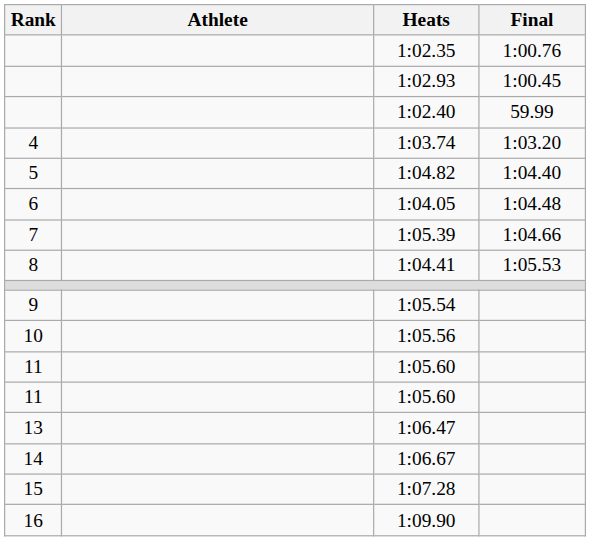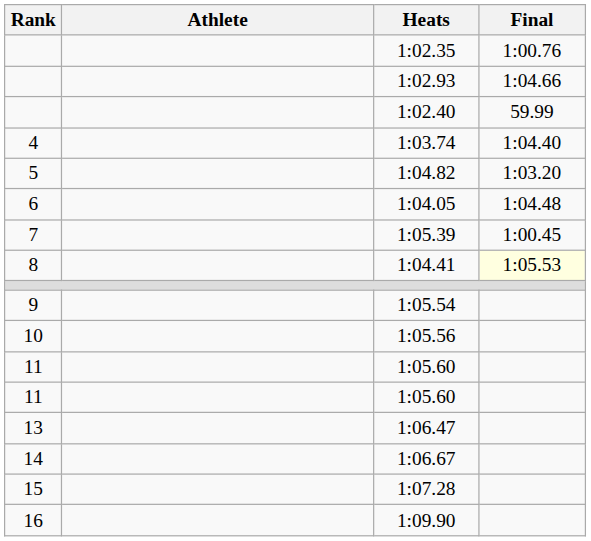1:02.93 | Final: 1:00.45 -> 1:04.66
1:03.74 | Final: 1:03.20 -> 1:04.40
1:04.82 | Final: 1:04.40 -> 1:03.20
1:05.39 | Final: 1:04.66 -> 1:00.45
1:04.41 | Final: no background -> lightyellow background
